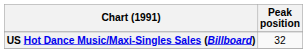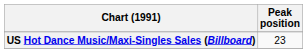US Hot Dance Music/Maxi-Singles Sales (Billboard) | Peak position: 32 -> 23
